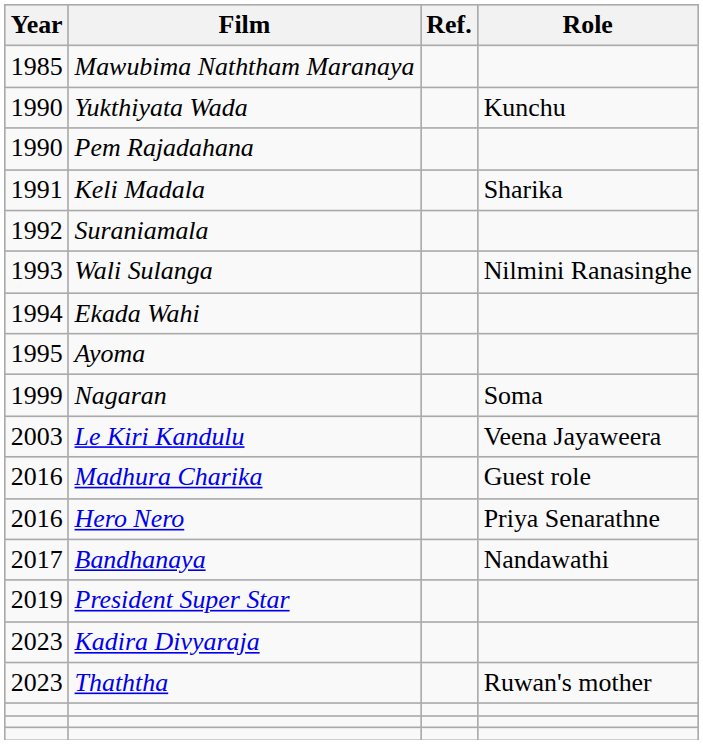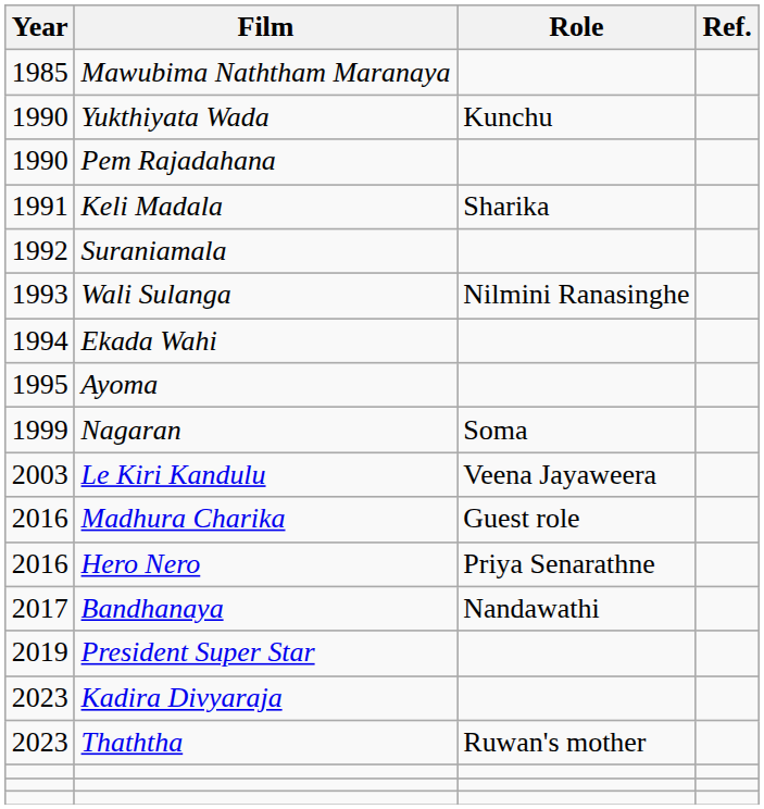columns swapped: Role <-> Ref.
